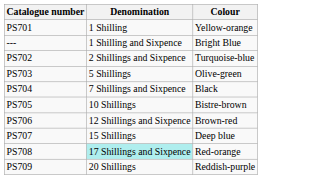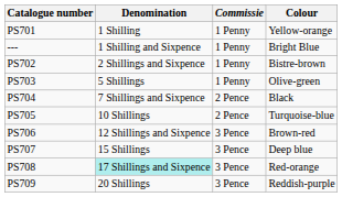+ column: Commissie | 1 Penny | 1 Penny | 1 Penny | 1 Penny | 2 Pence | 2 Pence | 3 Pence | 3 Pence | 3 Pence | 3 Pence
PS702 | Colour: Turquoise-blue -> Bistre-brown
PS705 | Colour: Bistre-brown -> Turquoise-blue
